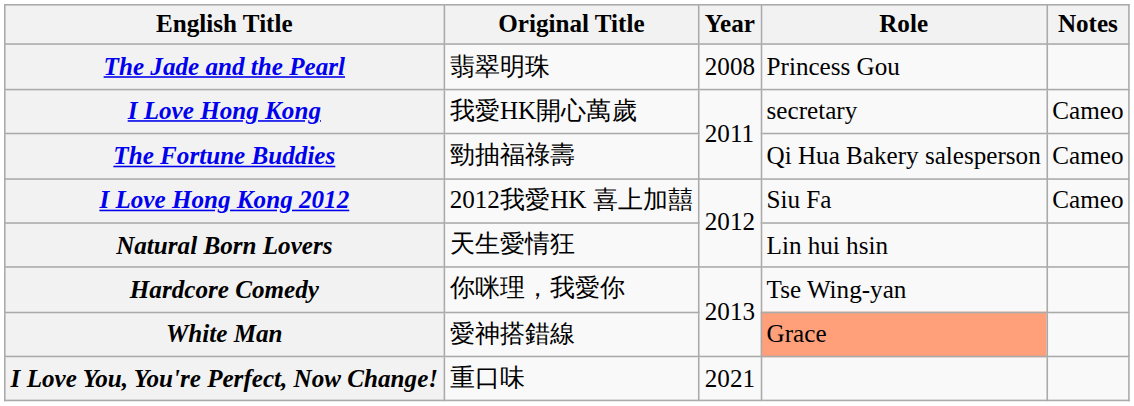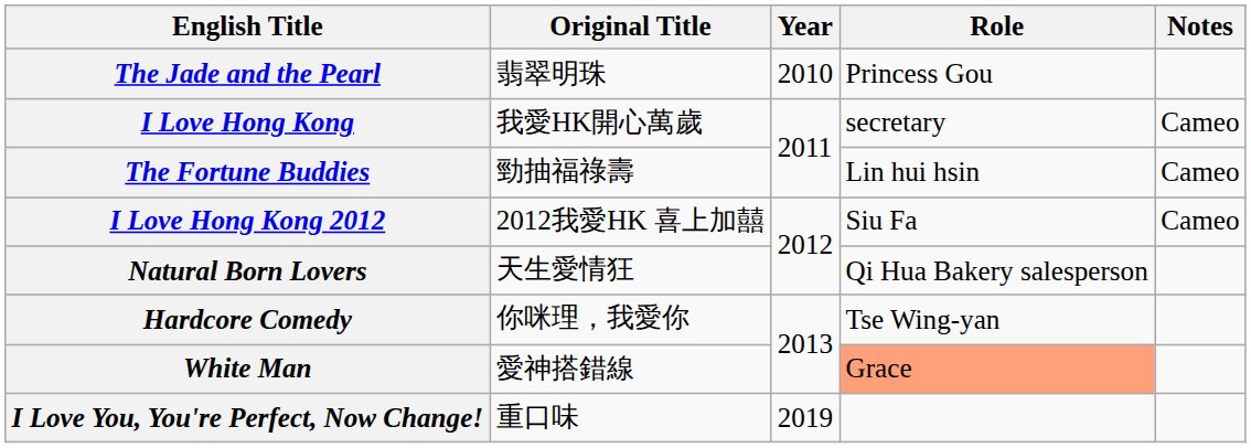The Jade and the Pearl | Year: 2008 -> 2010
The Fortune Buddies | Role: Qi Hua Bakery salesperson -> Lin hui hsin
Natural Born Lovers | Role: Lin hui hsin -> Qi Hua Bakery salesperson
I Love You, You're Perfect, Now Change! | Year: 2021 -> 2019
